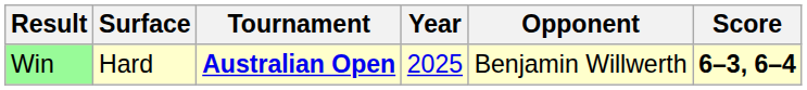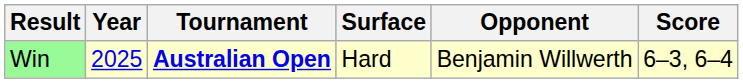columns swapped: Year <-> Surface
Win | Score: bold -> normal
